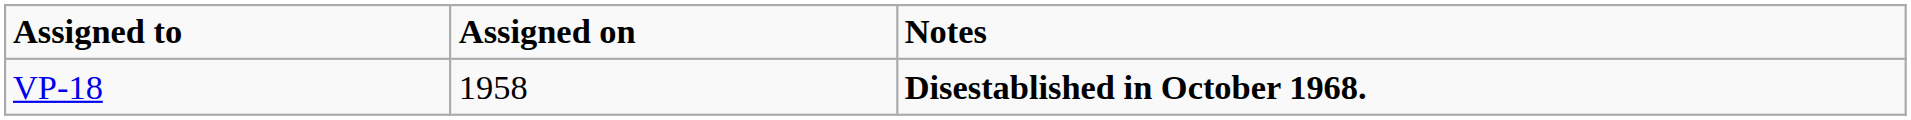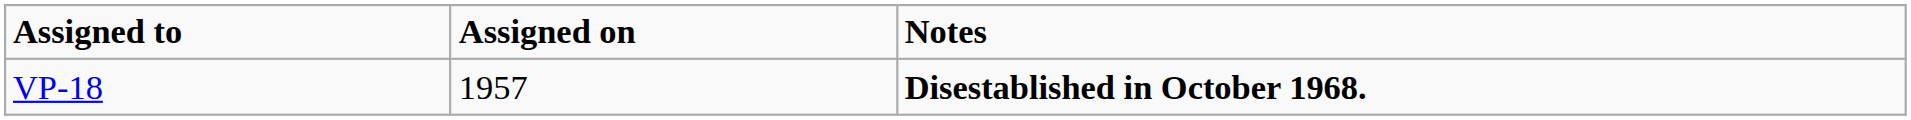VP-18 | Assigned on: 1958 -> 1957
